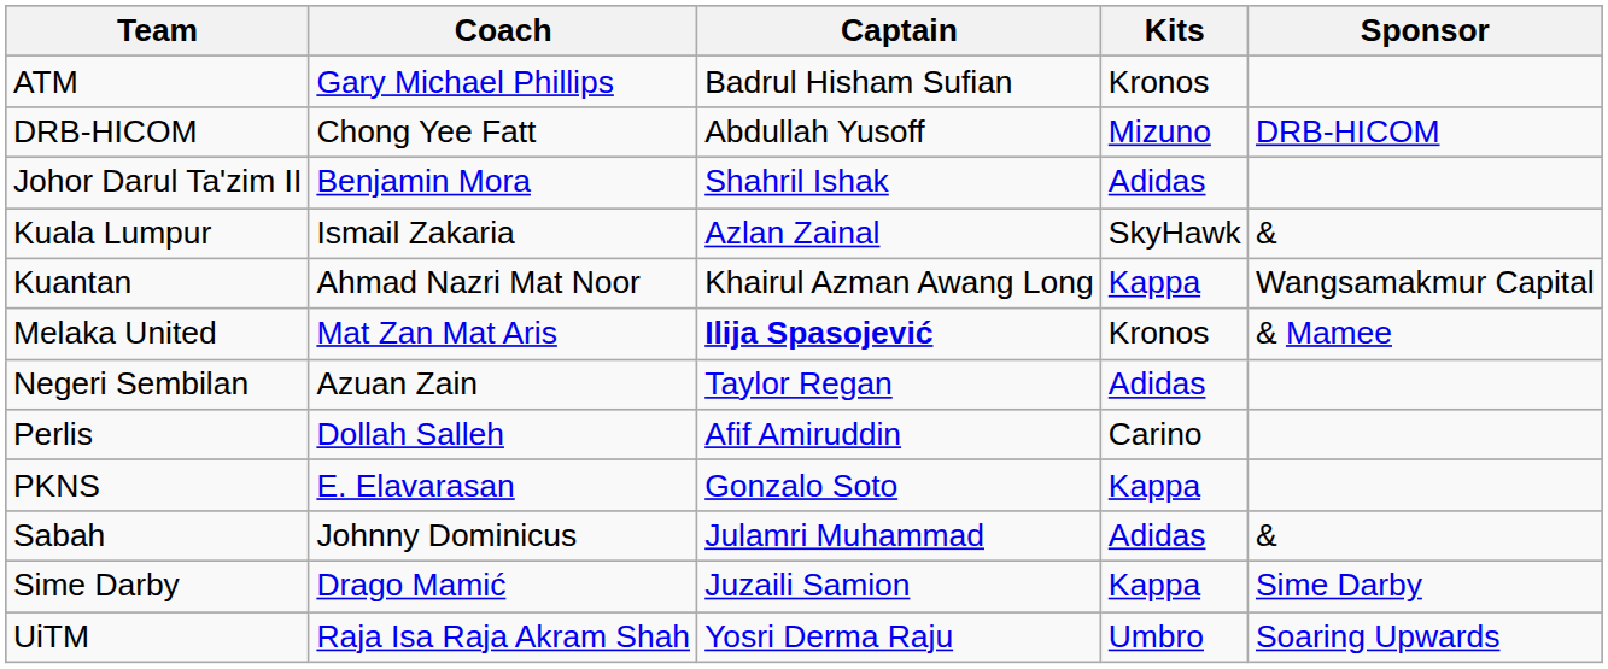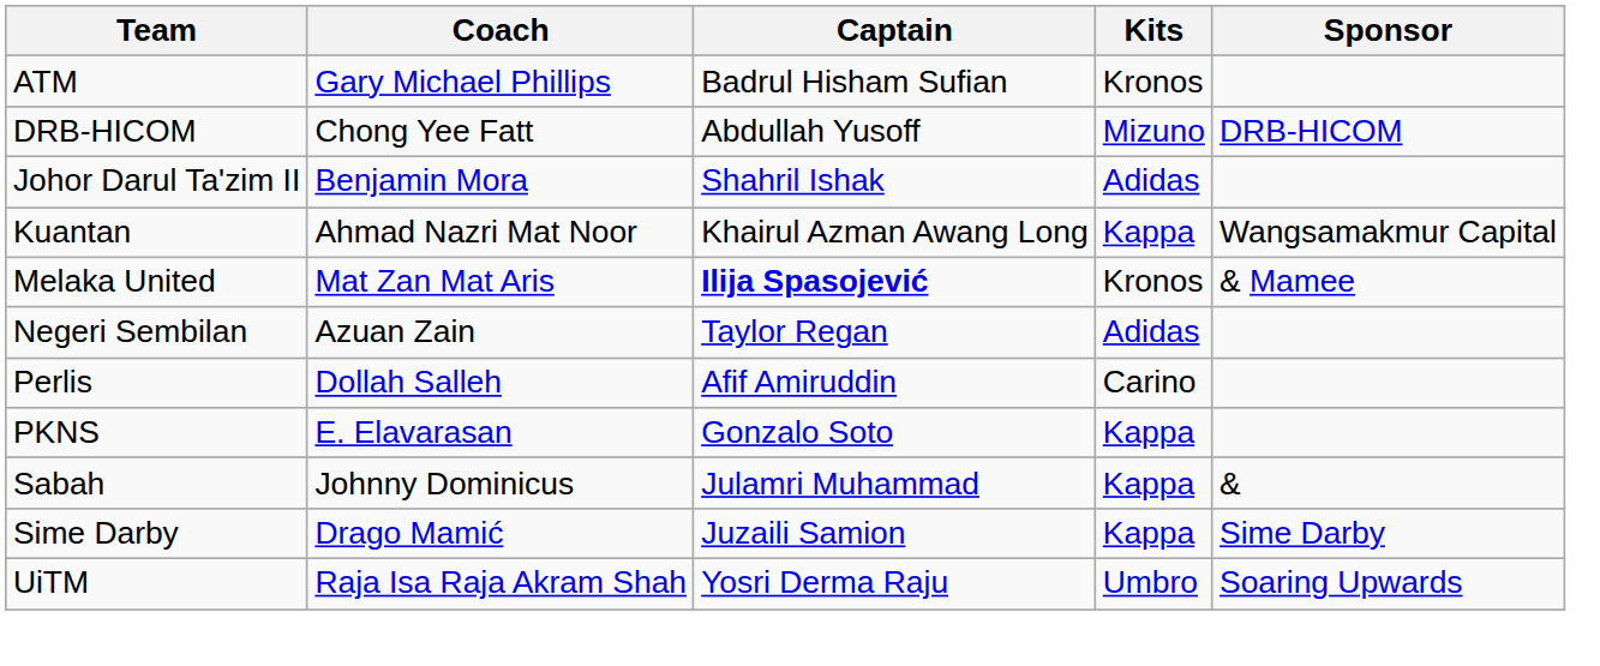- row: Kuala Lumpur | Ismail Zakaria | Azlan Zainal | SkyHawk | &
Sabah | Kits: Adidas -> Kappa
